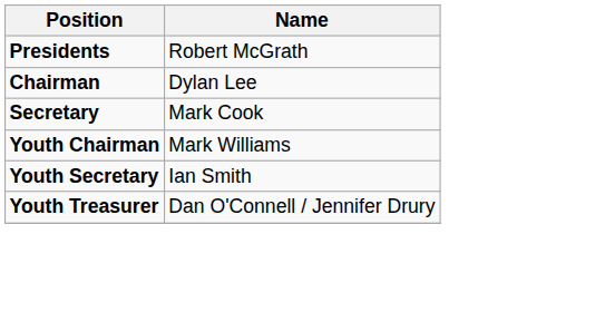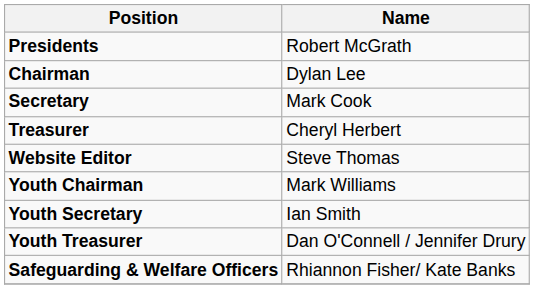+ row: Treasurer | Cheryl Herbert
+ row: Website Editor | Steve Thomas
+ row: Safeguarding & Welfare Officers | Rhiannon Fisher/ Kate Banks
